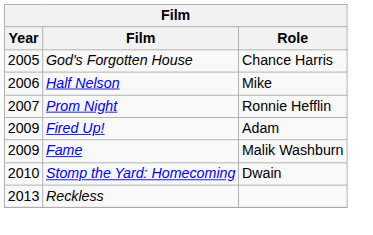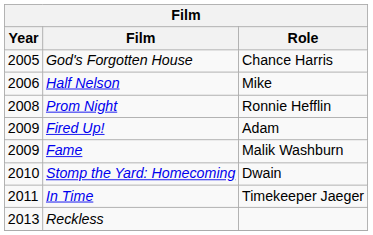Prom Night | Year: 2007 -> 2008
+ row: 2011 | In Time | Timekeeper Jaeger
